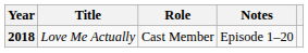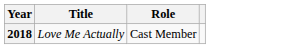- column: Notes | Episode 1–20
